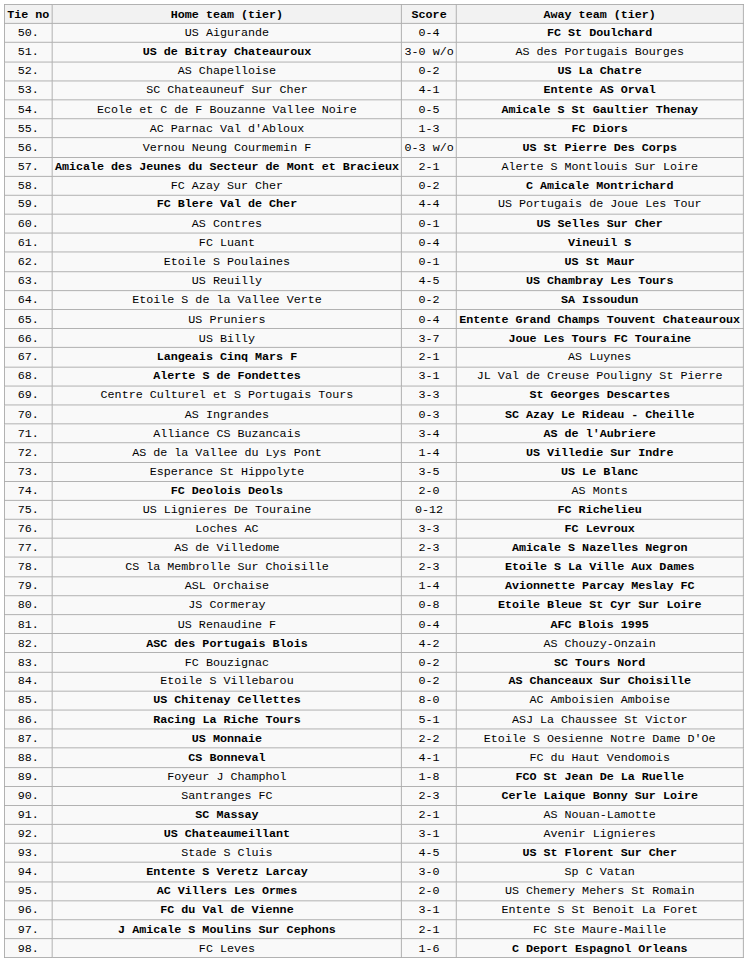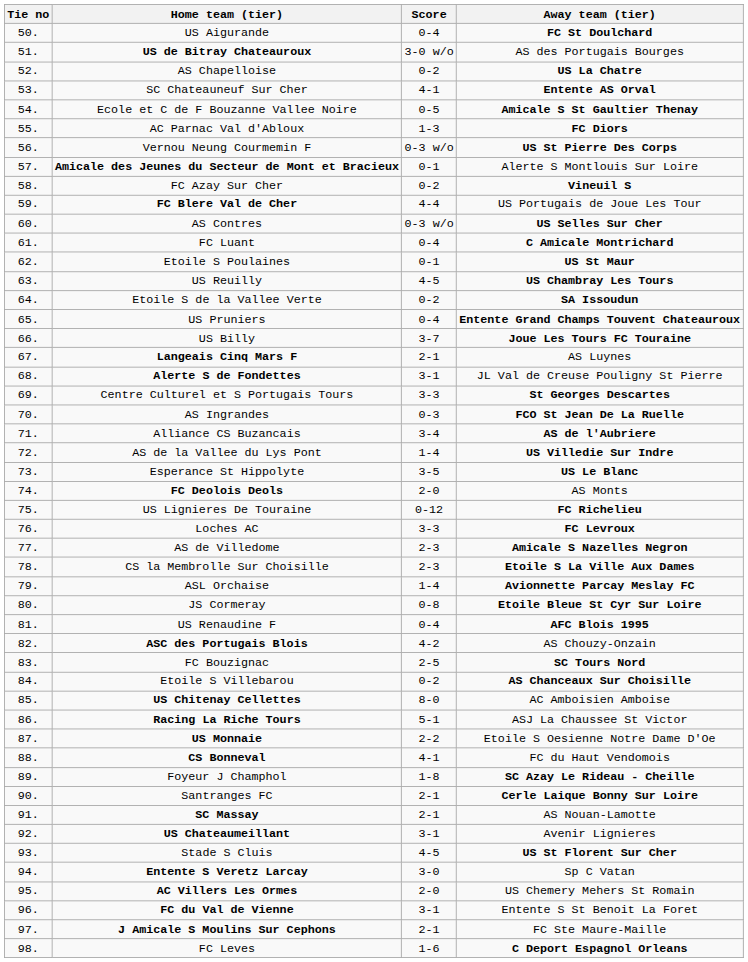Amicale des Jeunes du Secteur de Mont et Bracieux | Score: 2-1 -> 0-1
FC Azay Sur Cher | Away team (tier): C Amicale Montrichard -> Vineuil S
AS Contres | Score: 0-1 -> 0-3 w/o
FC Luant | Away team (tier): Vineuil S -> C Amicale Montrichard
AS Ingrandes | Away team (tier): SC Azay Le Rideau - Cheille -> FCO St Jean De La Ruelle
FC Bouzignac | Score: 0-2 -> 2-5
Foyeur J Champhol | Away team (tier): FCO St Jean De La Ruelle -> SC Azay Le Rideau - Cheille
Santranges FC | Score: 2-3 -> 2-1
